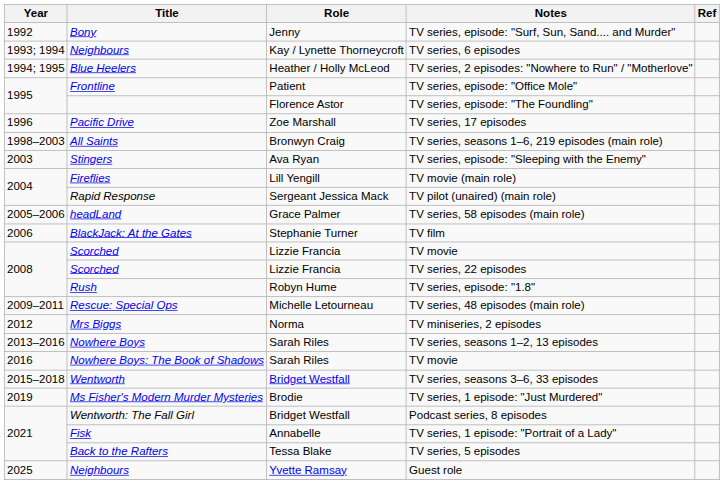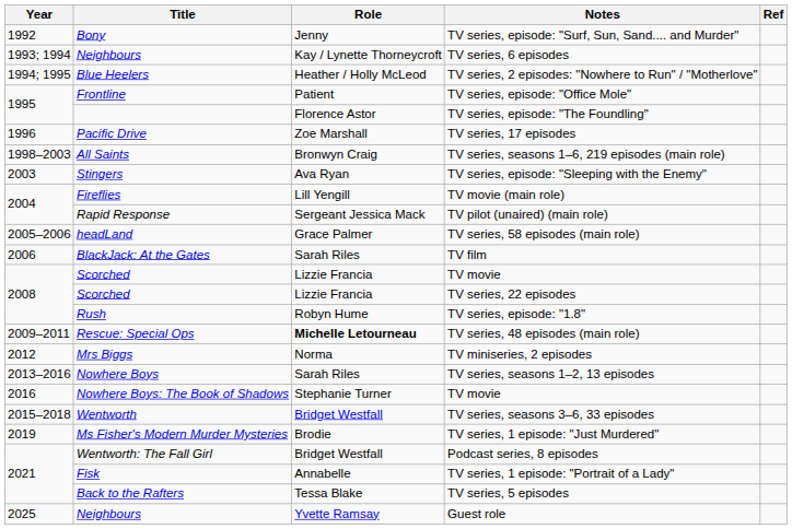TV film | Role: Stephanie Turner -> Sarah Riles
TV series, 48 episodes (main role) | Role: normal -> bold
Nowhere Boys: The Book of Shadows / TV movie | Role: Sarah Riles -> Stephanie Turner
